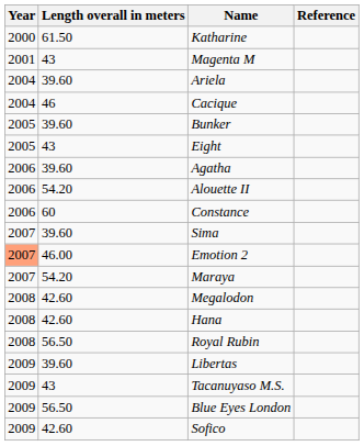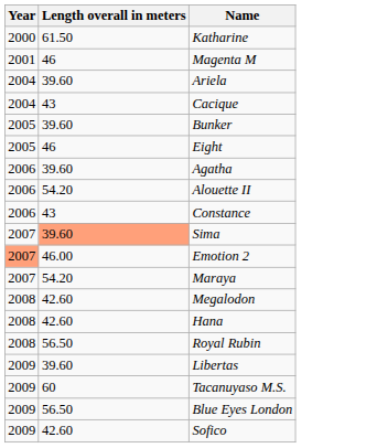- column: Reference
Magenta M | Length overall in meters: 43 -> 46
Cacique | Length overall in meters: 46 -> 43
Eight | Length overall in meters: 43 -> 46
Constance | Length overall in meters: 60 -> 43
Sima | Length overall in meters: no background -> lightsalmon background
Tacanuyaso M.S. | Length overall in meters: 43 -> 60
